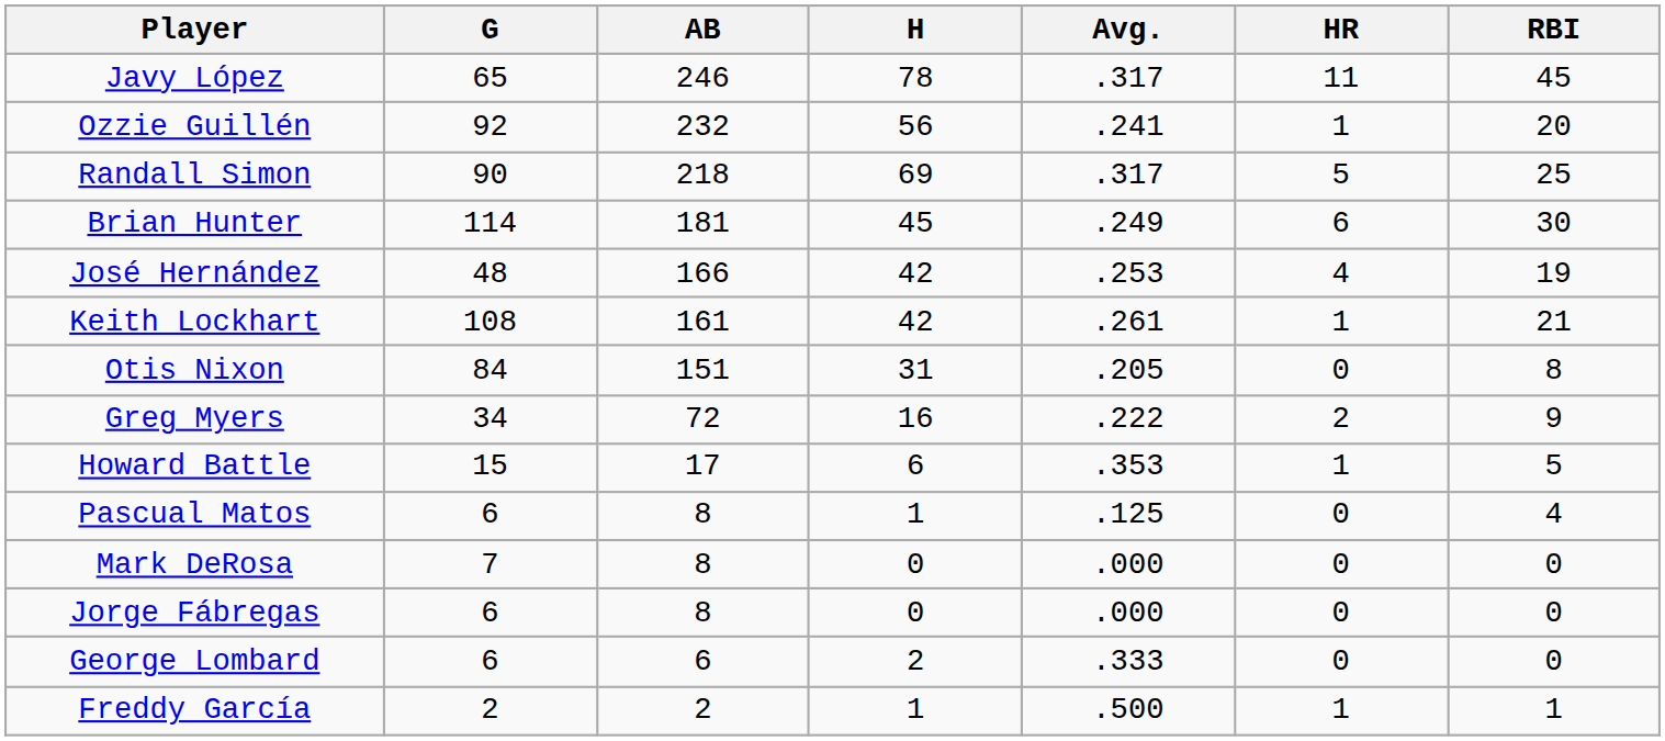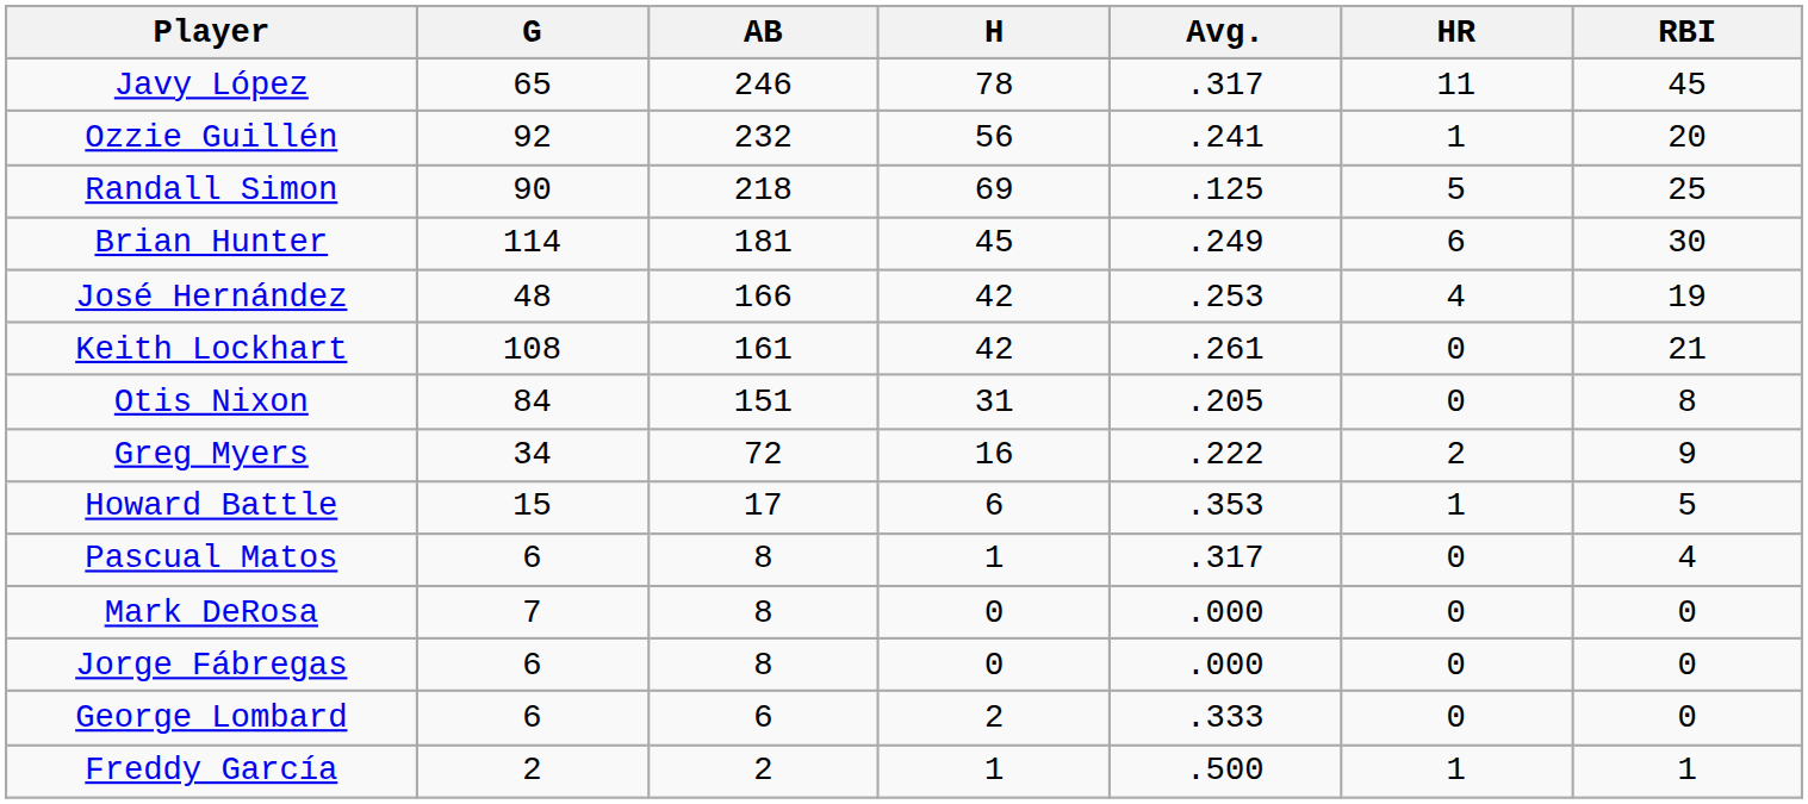Randall Simon | Avg.: .317 -> .125
Keith Lockhart | HR: 1 -> 0
Pascual Matos | Avg.: .125 -> .317
